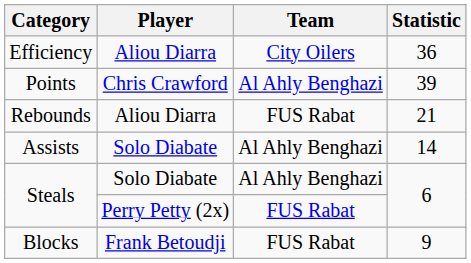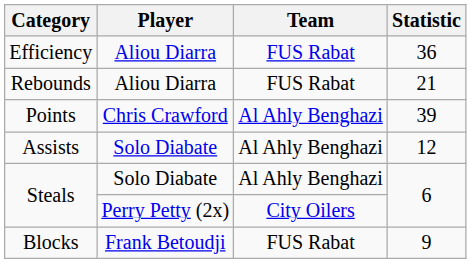Efficiency | Team: City Oilers -> FUS Rabat
rows swapped: Points <-> Rebounds
Assists | Statistic: 14 -> 12
Steals / Perry Petty (2x) | Team: FUS Rabat -> City Oilers
